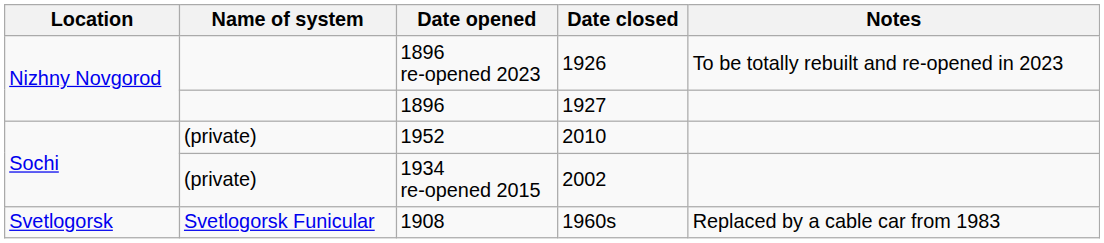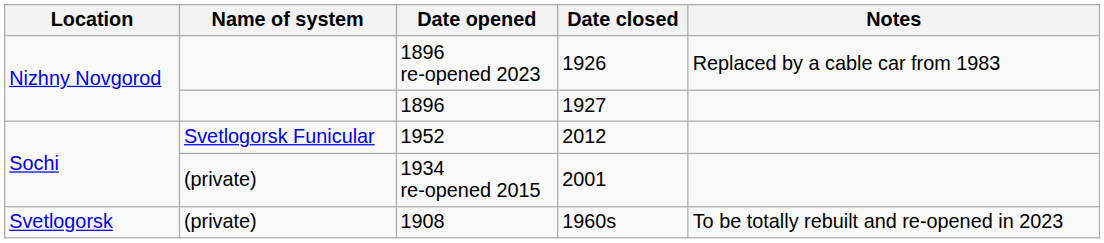1896 re-opened 2023 | Notes: To be totally rebuilt and re-opened in 2023 -> Replaced by a cable car from 1983
1952 | Name of system: (private) -> Svetlogorsk Funicular
1952 | Date closed: 2010 -> 2012
1934 re-opened 2015 | Date closed: 2002 -> 2001
1908 | Name of system: Svetlogorsk Funicular -> (private)
1908 | Notes: Replaced by a cable car from 1983 -> To be totally rebuilt and re-opened in 2023
